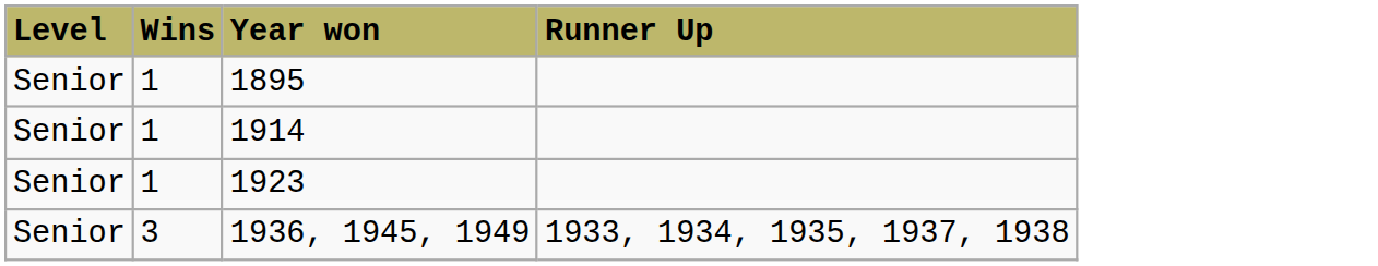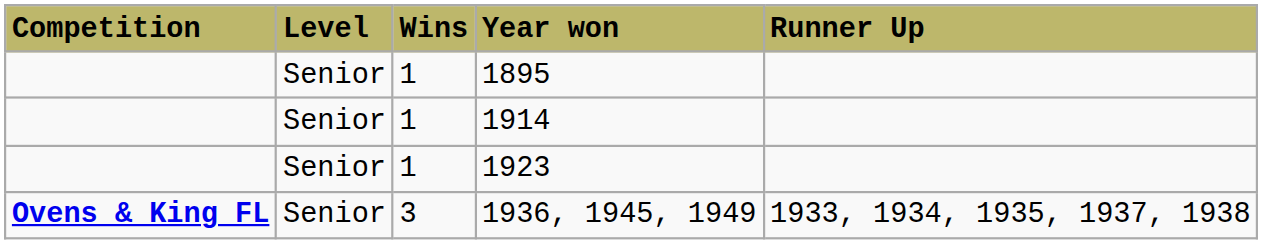+ column: Competition | Ovens & King FL
